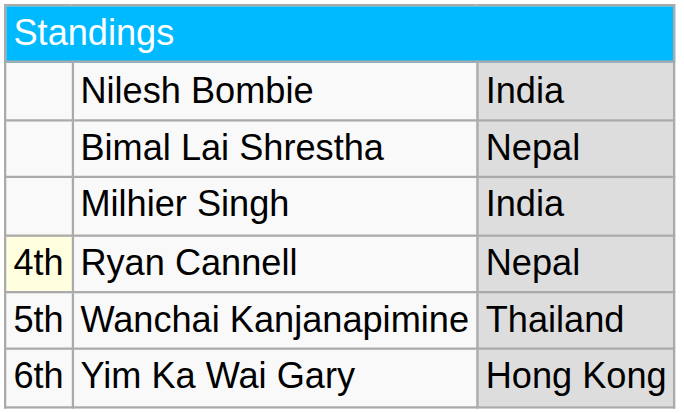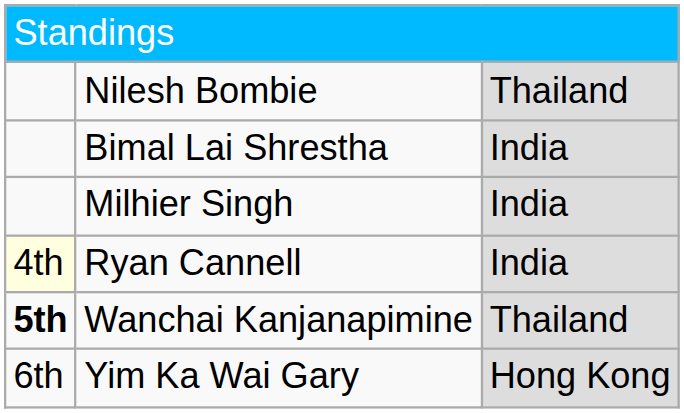Nilesh Bombie | column 3: India -> Thailand
Bimal Lai Shrestha | column 3: Nepal -> India
Ryan Cannell | column 3: Nepal -> India
Wanchai Kanjanapimine | column 1: normal -> bold
